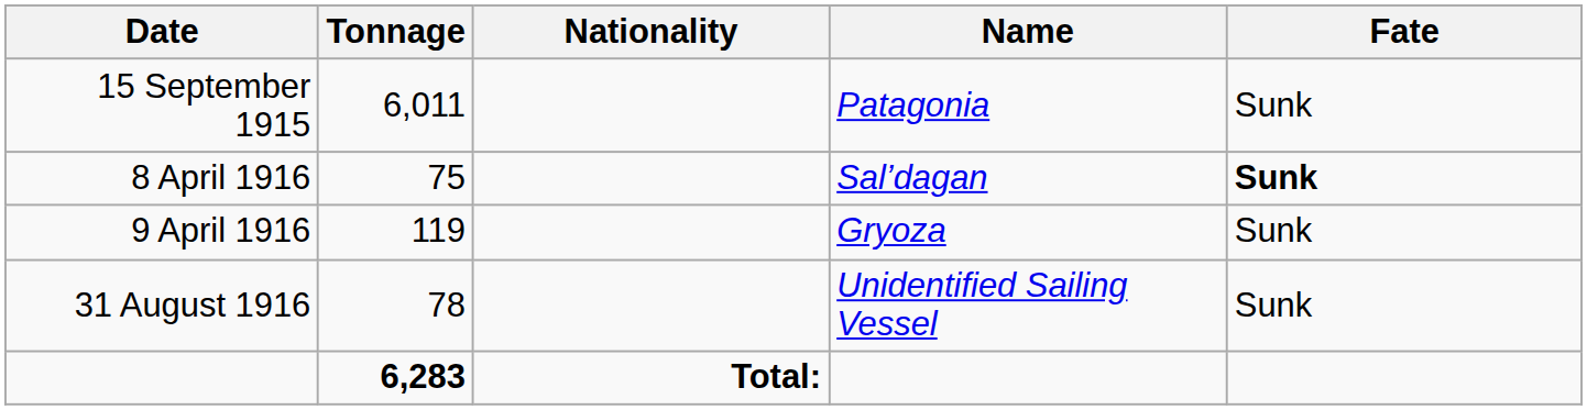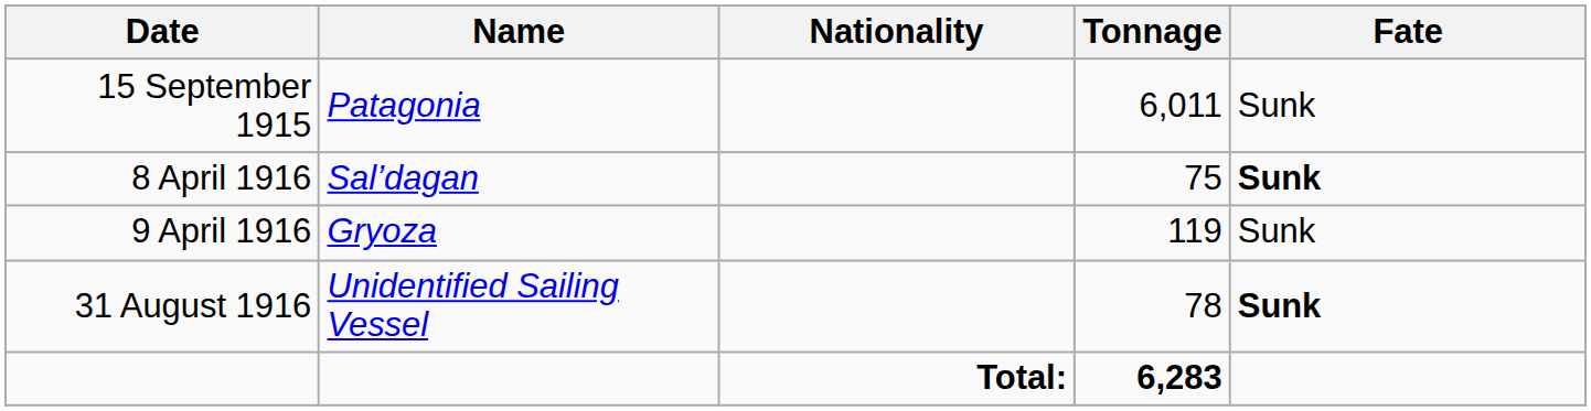columns swapped: Name <-> Tonnage
31 August 1916 | Fate: normal -> bold
